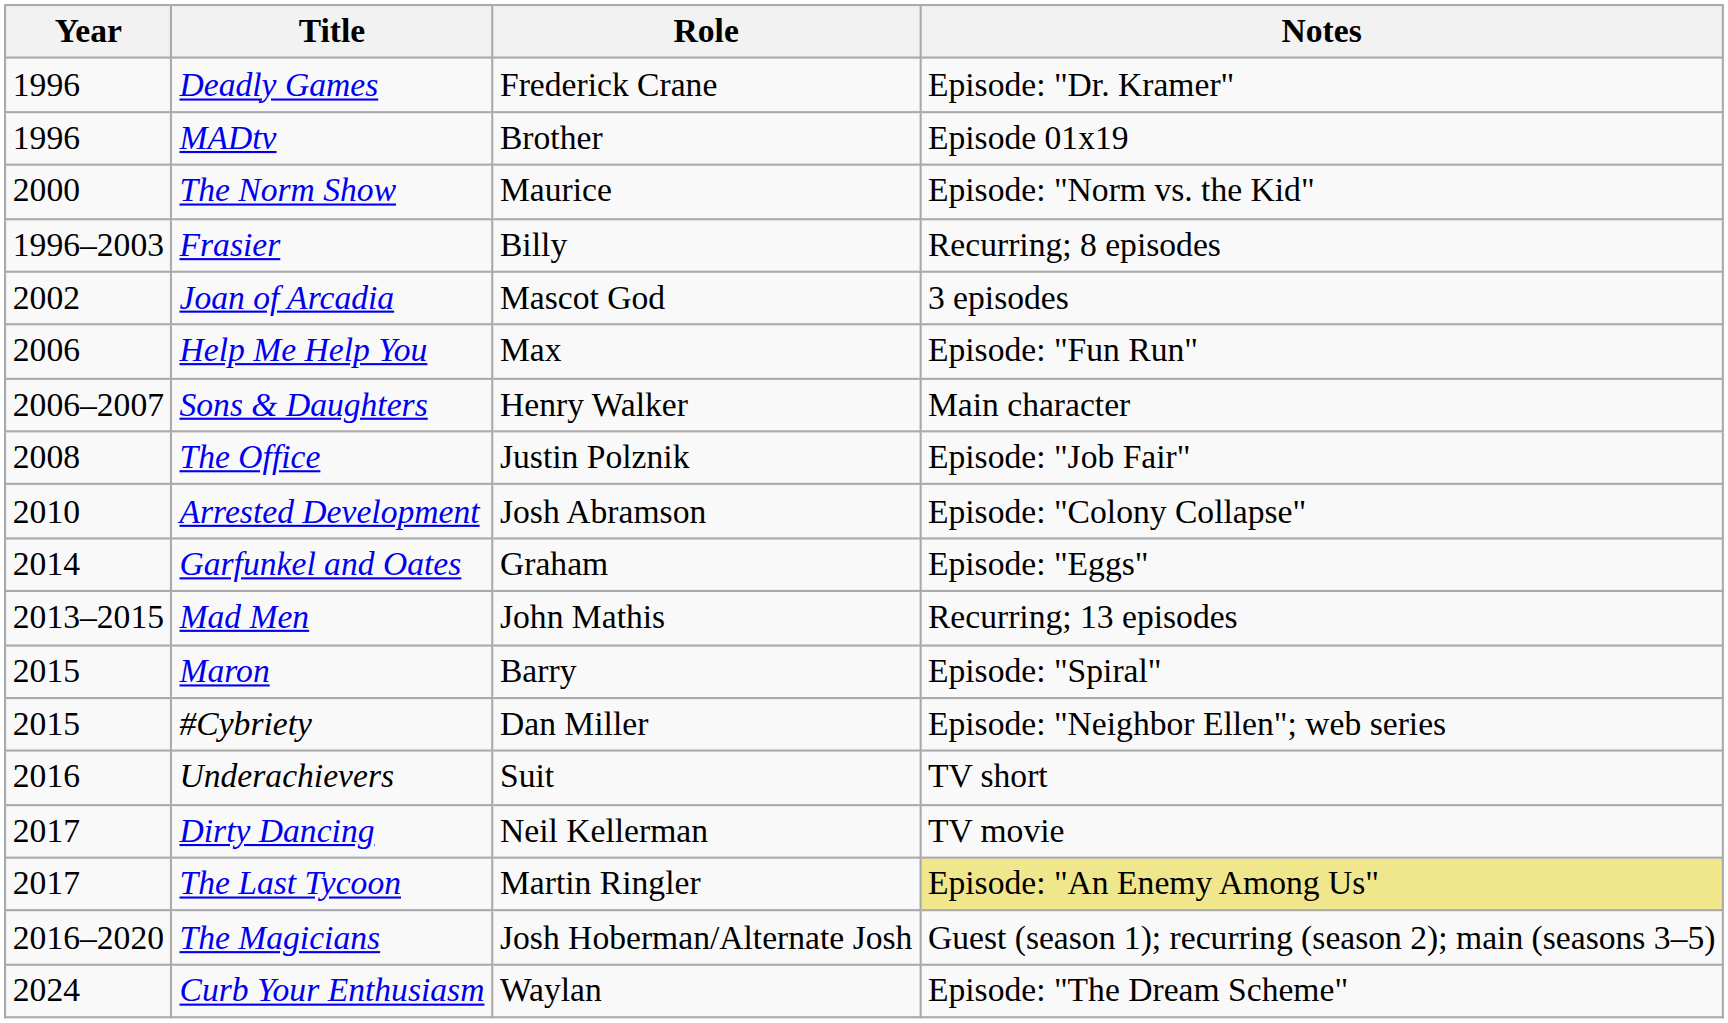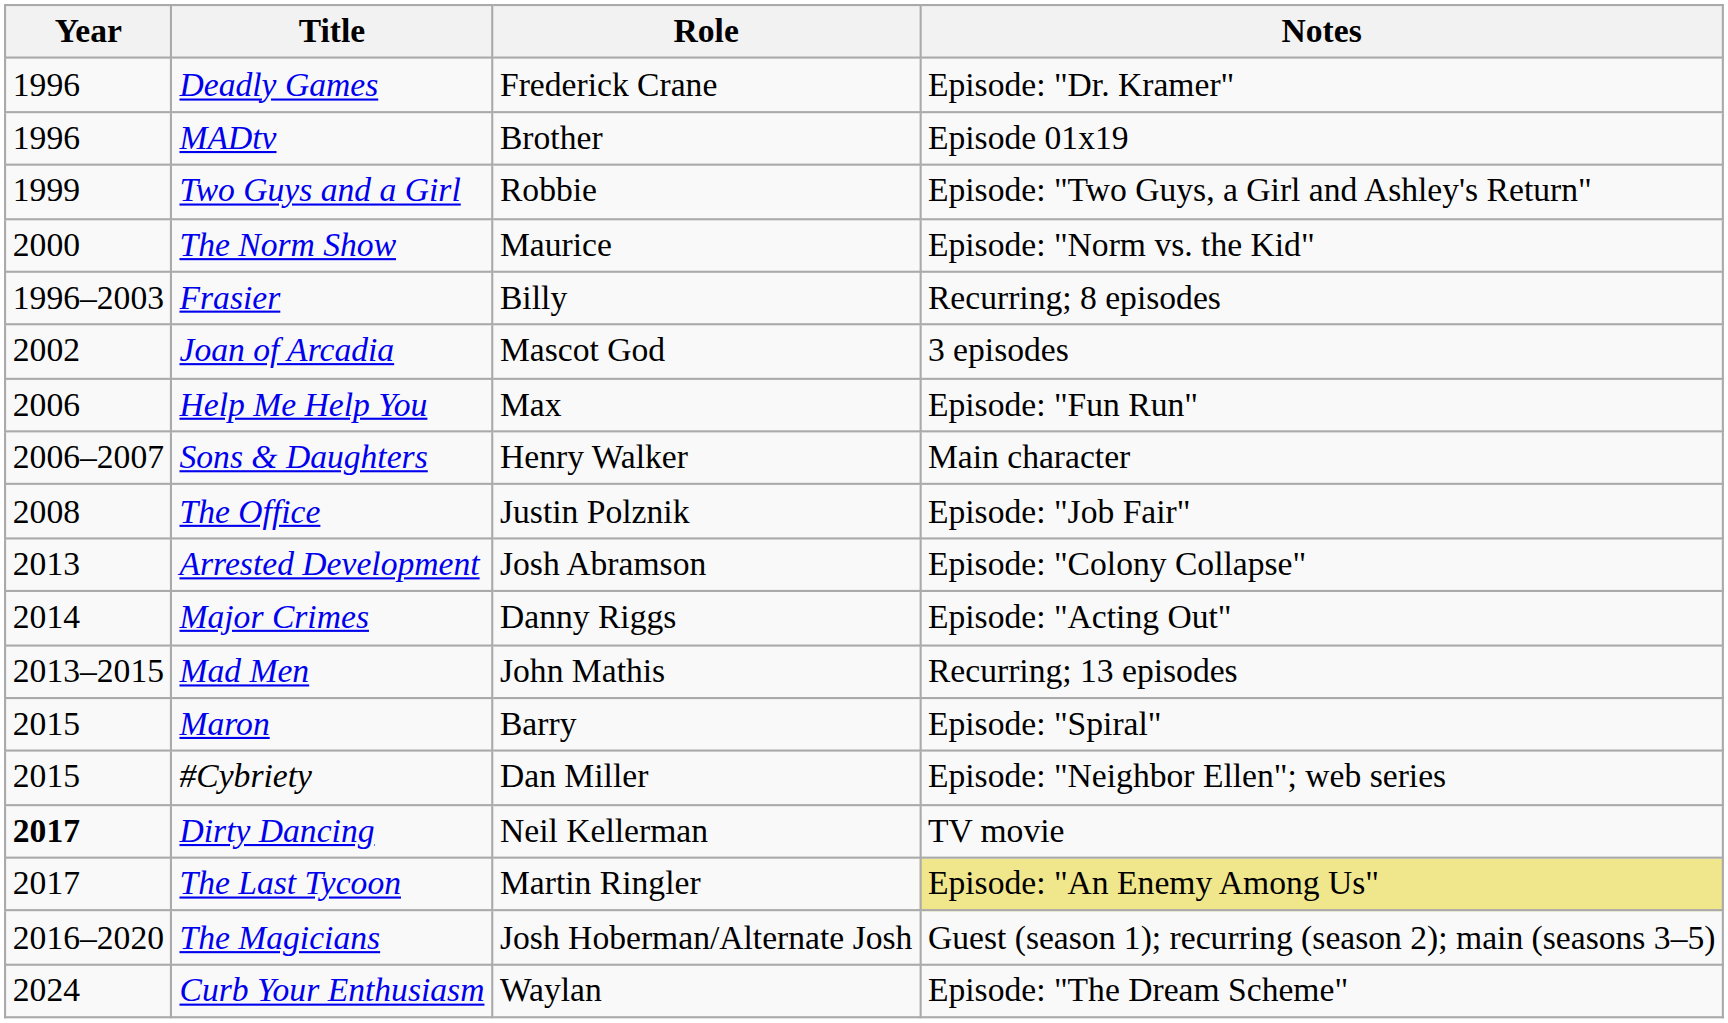+ row: 1999 | Two Guys and a Girl | Robbie | Episode: "Two Guys, a Girl and Ashley's Return"
Arrested Development | Year: 2010 -> 2013
- row: 2014 | Garfunkel and Oates | Graham | Episode: "Eggs"
+ row: 2014 | Major Crimes | Danny Riggs | Episode: "Acting Out"
- row: 2016 | Underachievers | Suit | TV short
Dirty Dancing | Year: normal -> bold
